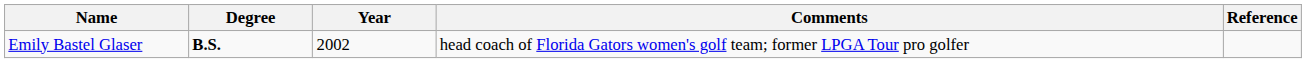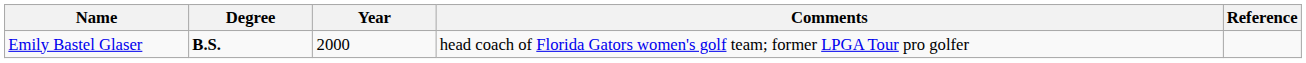Emily Bastel Glaser | Year: 2002 -> 2000
